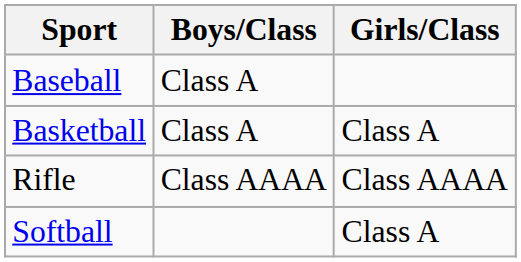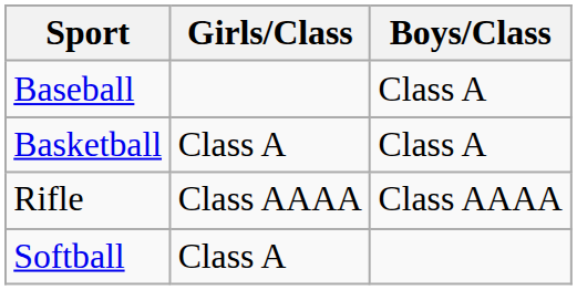columns swapped: Boys/Class <-> Girls/Class
